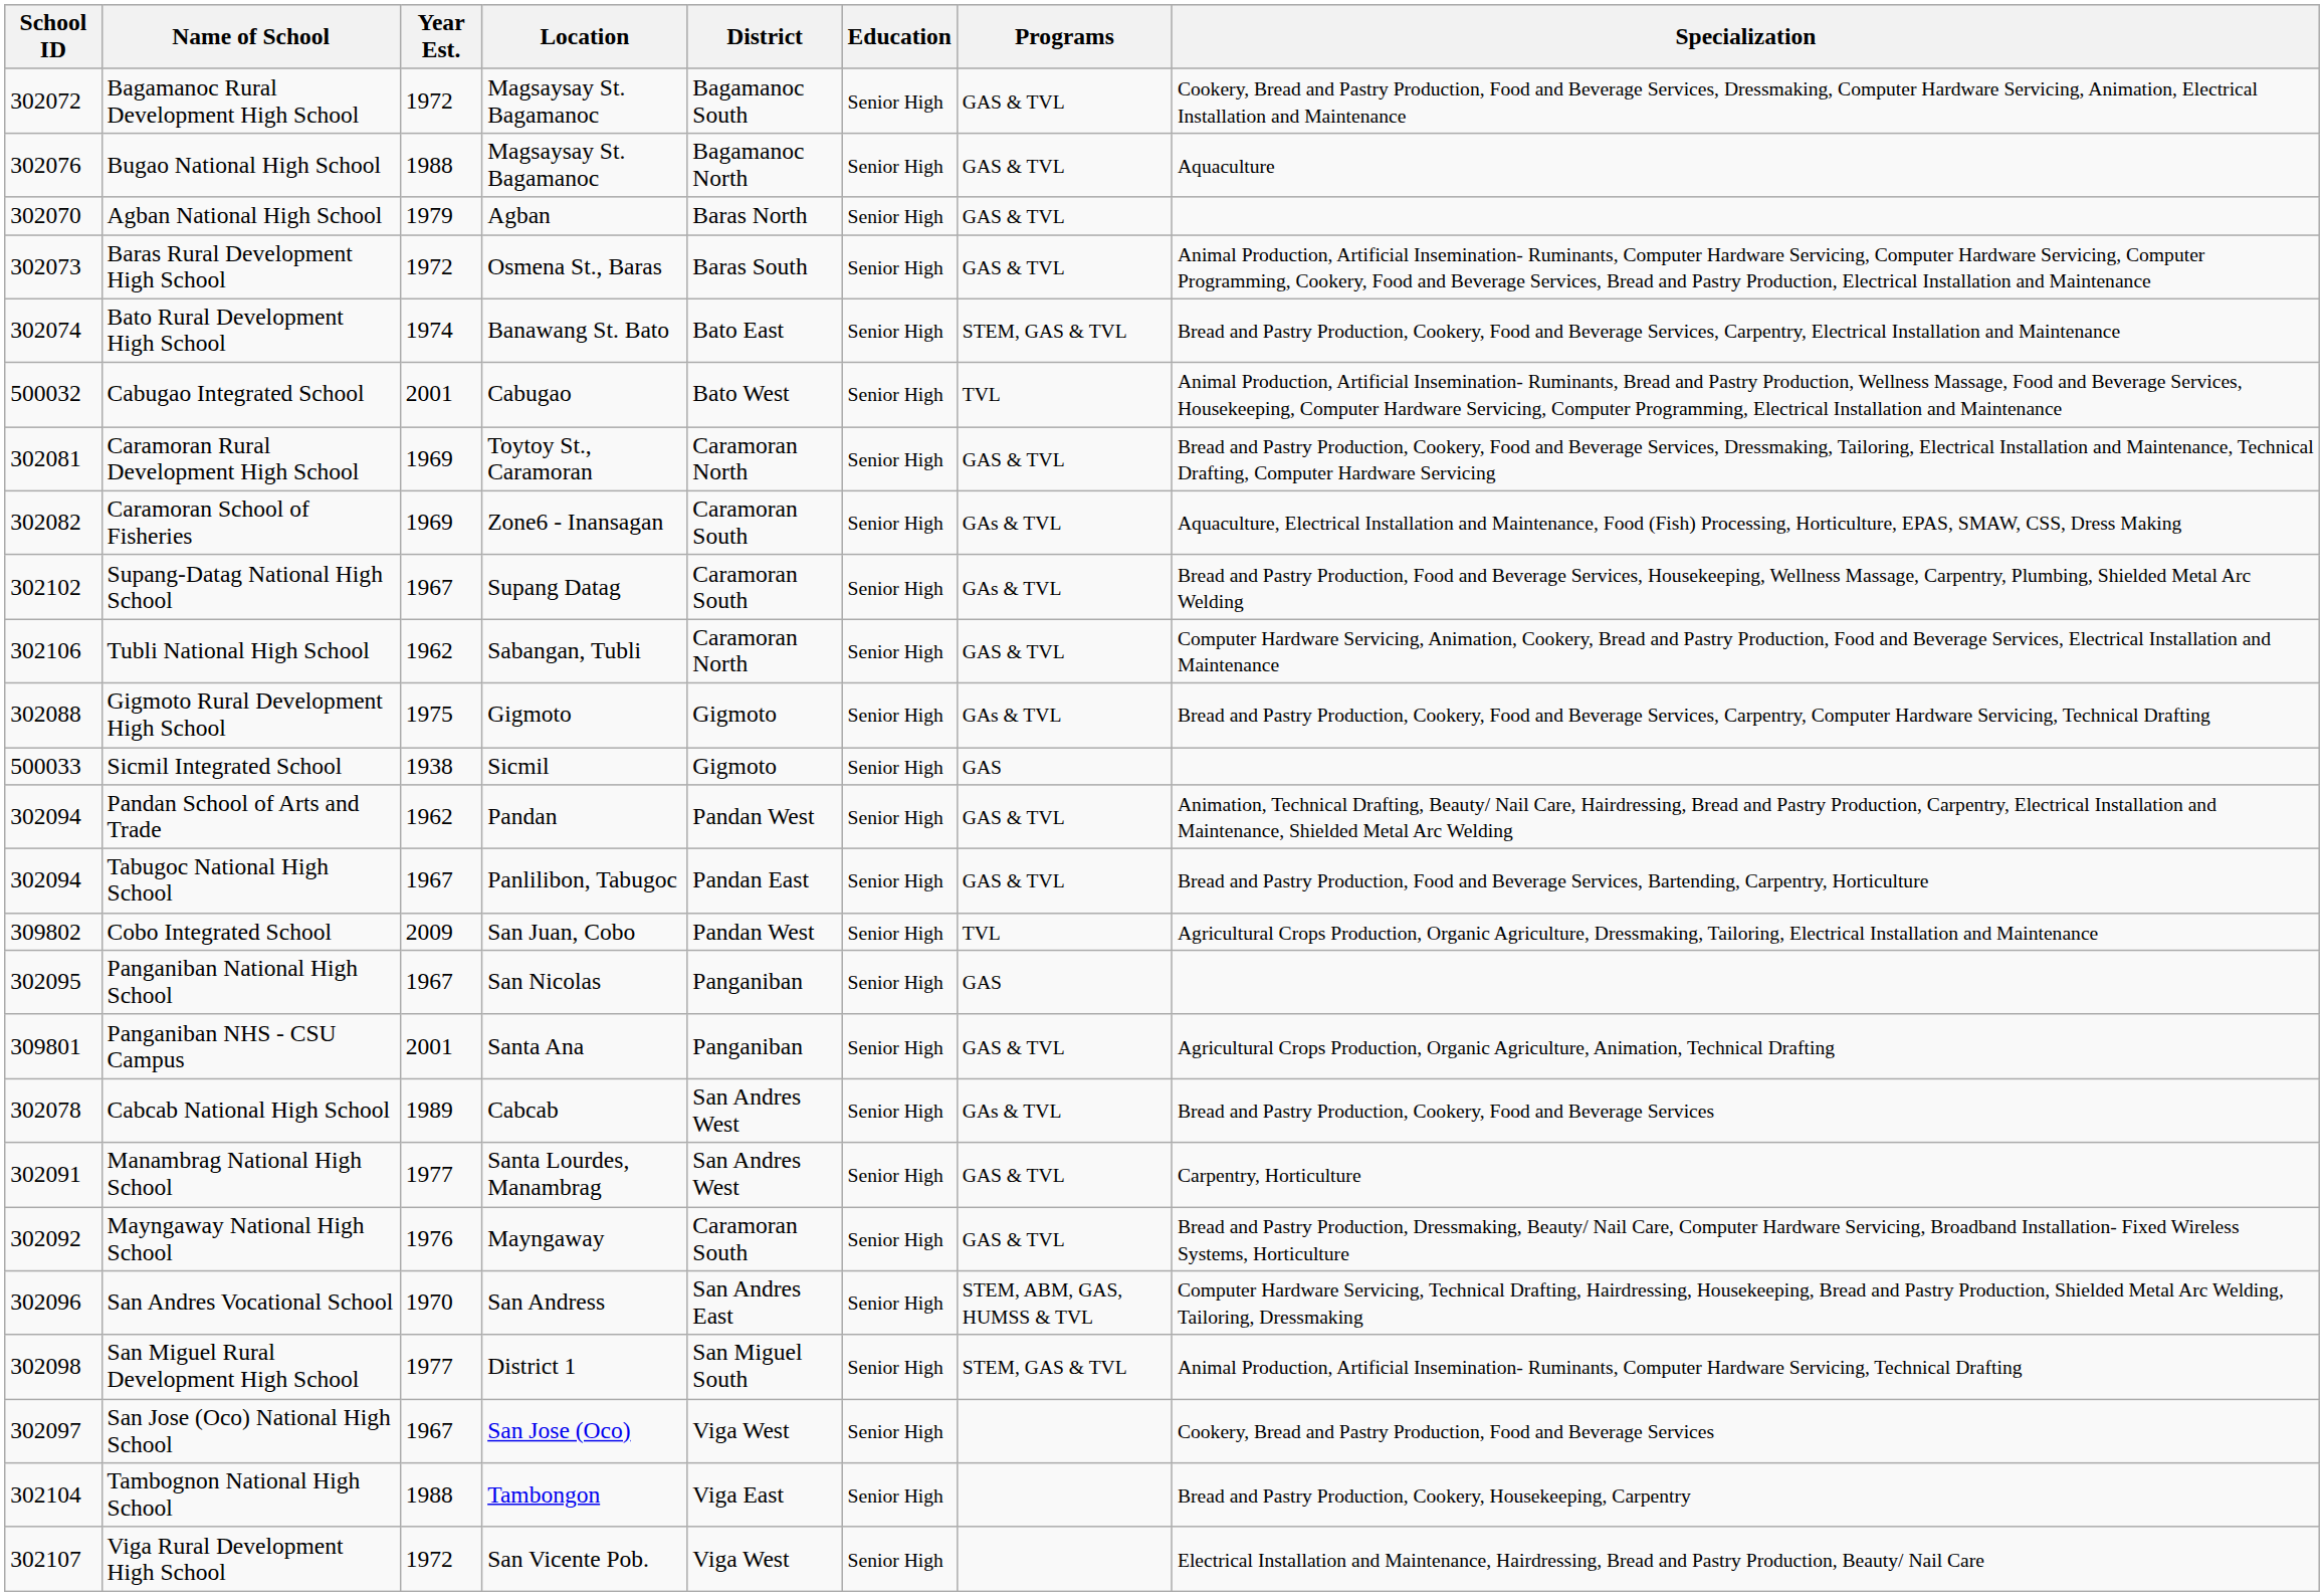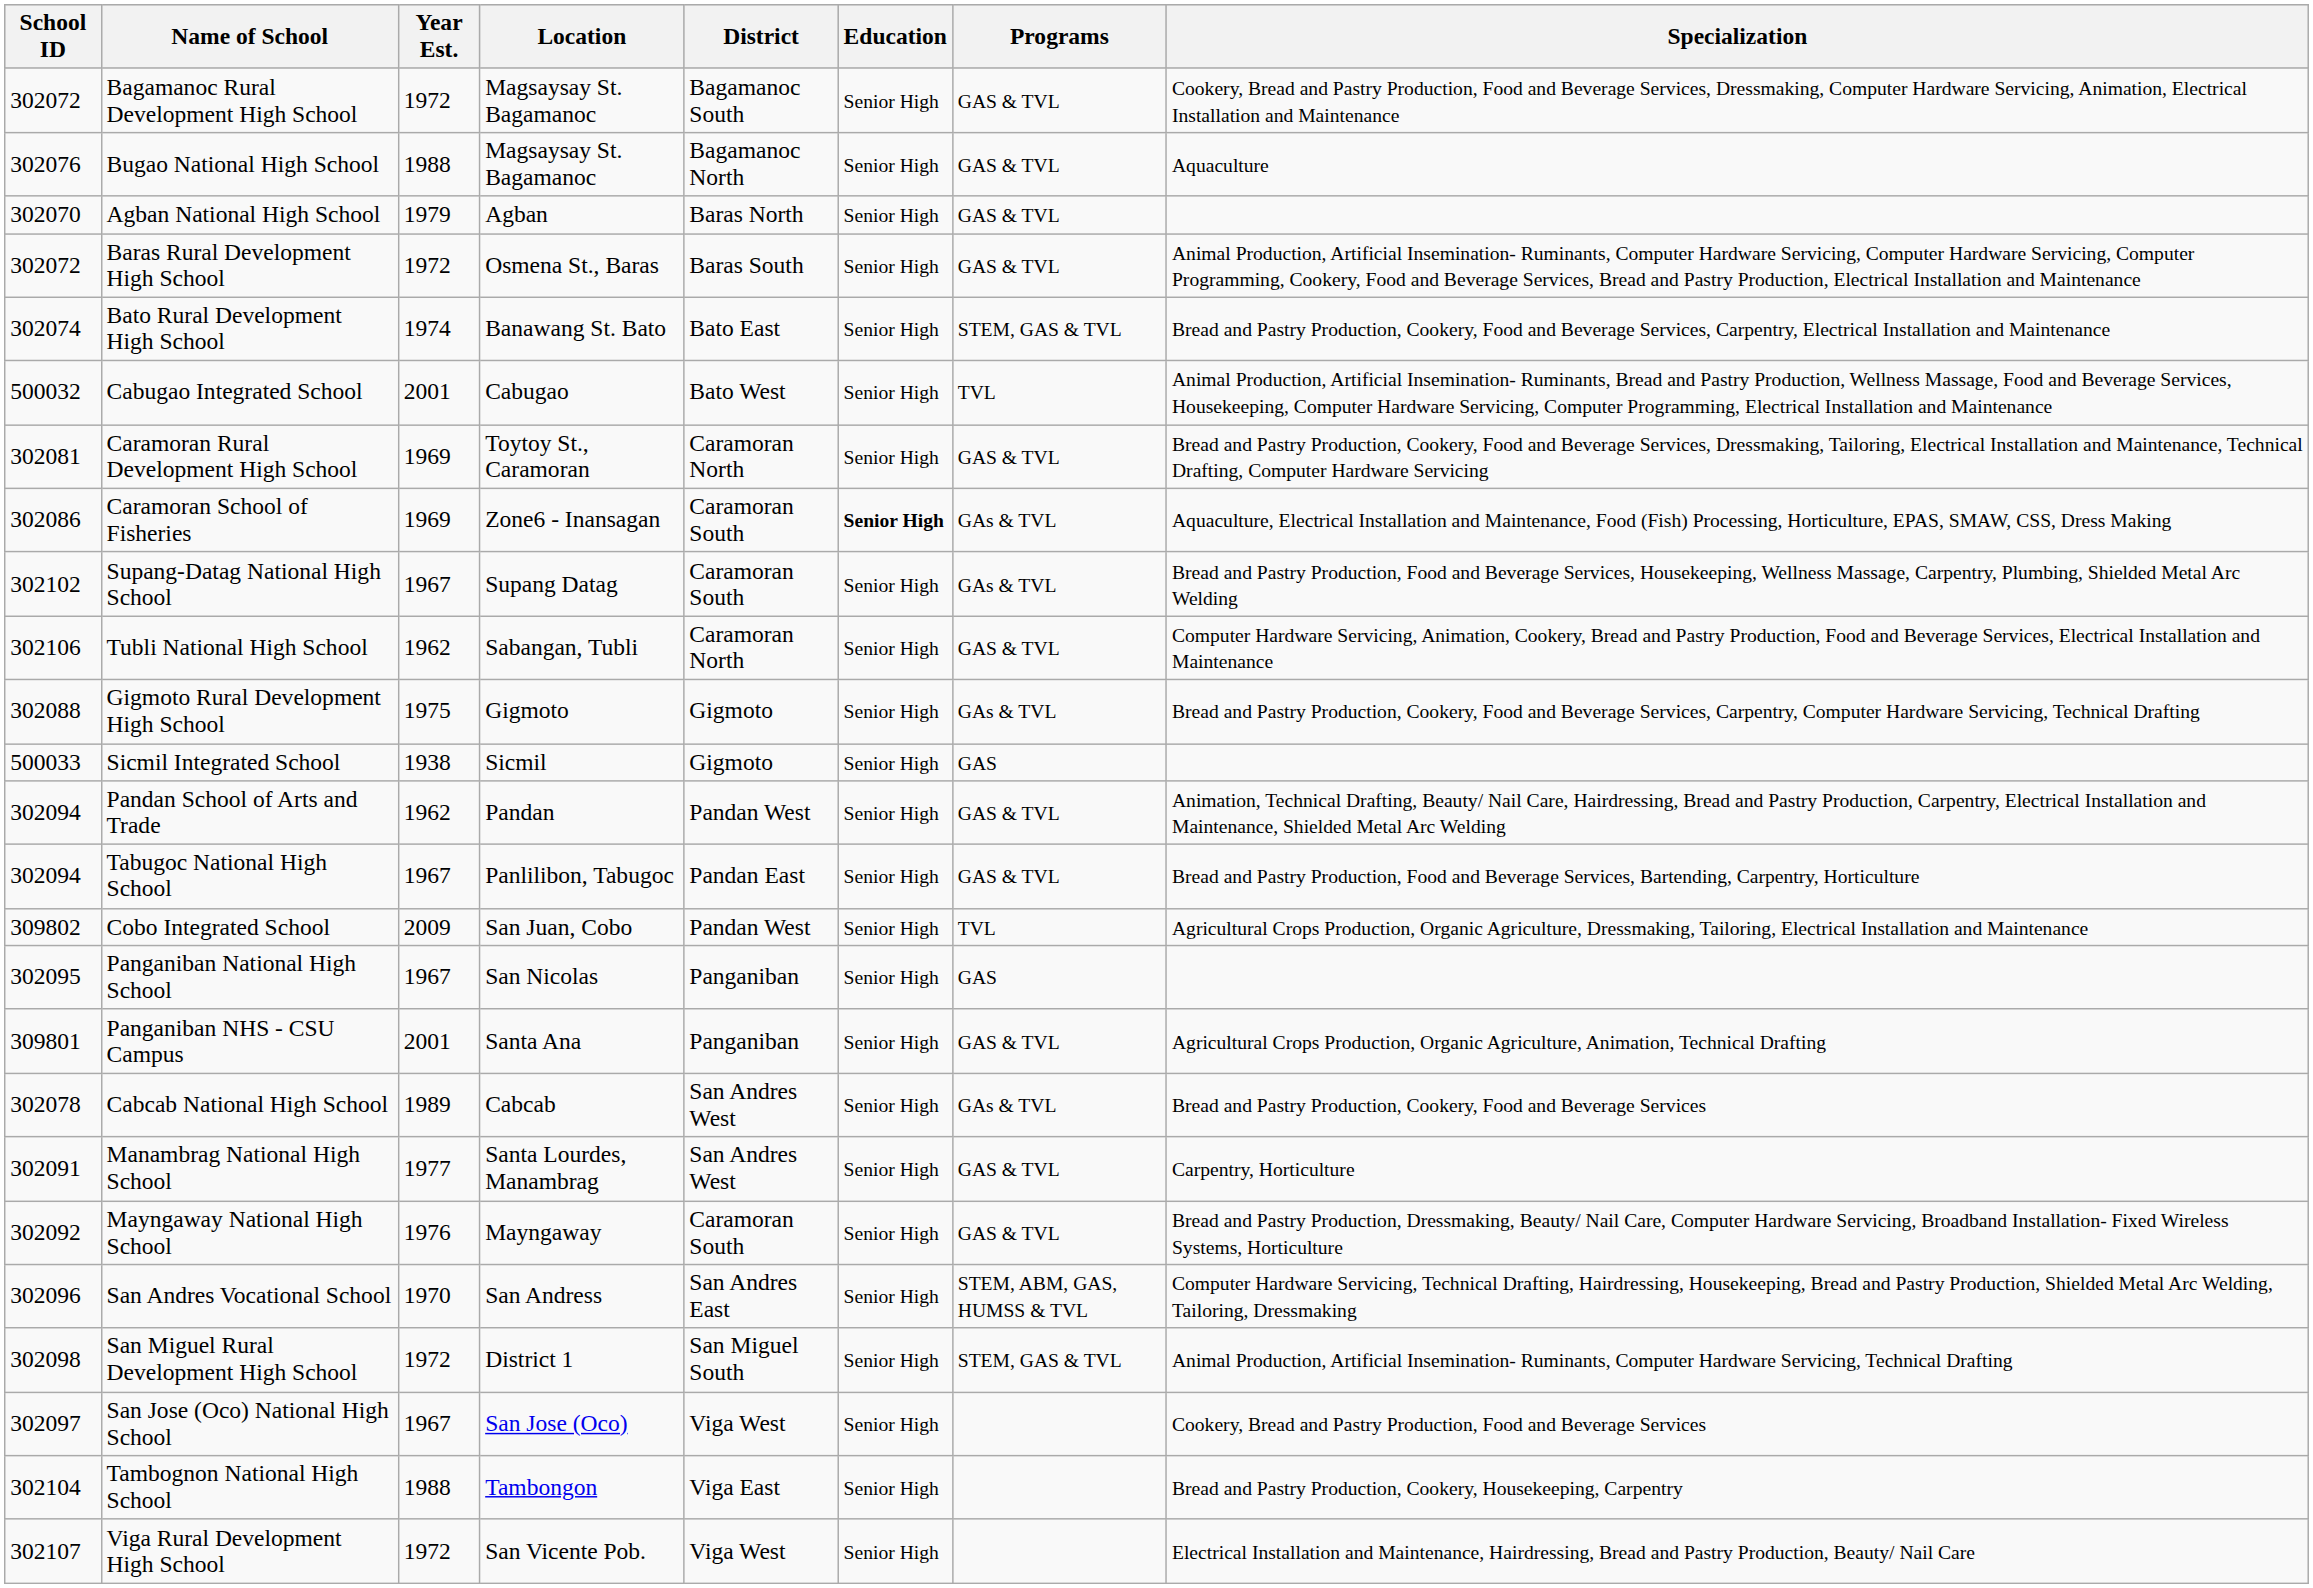Baras Rural Development High School | School ID: 302073 -> 302072
Caramoran School of Fisheries | School ID: 302082 -> 302086
Caramoran School of Fisheries | Education: normal -> bold
San Miguel Rural Development High School | Year Est.: 1977 -> 1972
